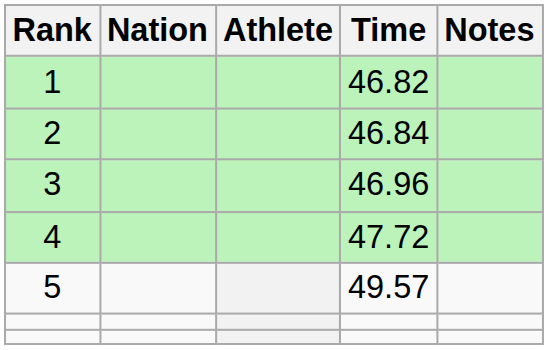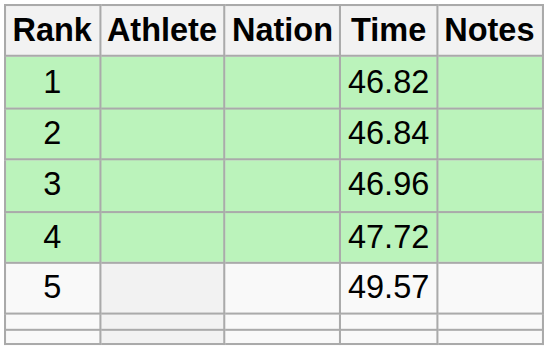columns swapped: Athlete <-> Nation
